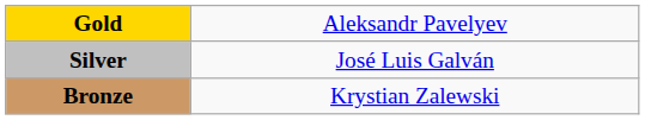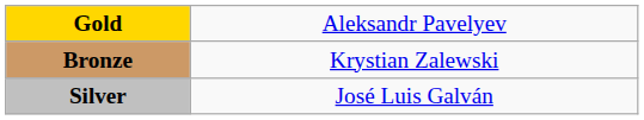rows swapped: Silver <-> Bronze
